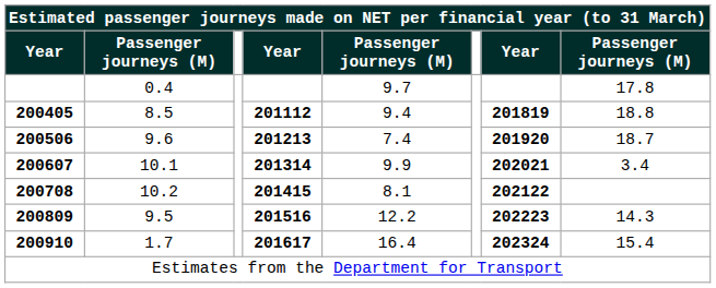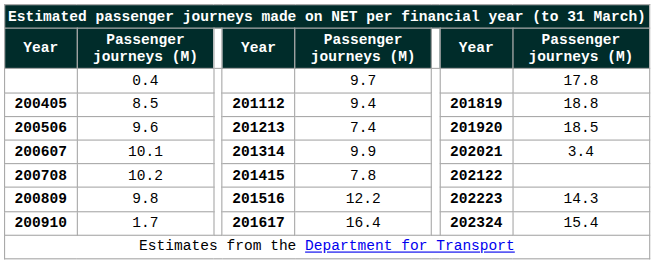200506 | column 8: 18.7 -> 18.5
200708 | column 5: 8.1 -> 7.8
200809 | column 2: 9.5 -> 9.8
